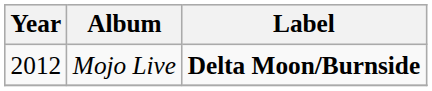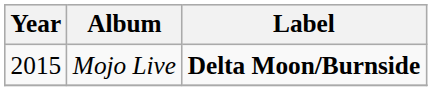Mojo Live | Year: 2012 -> 2015
